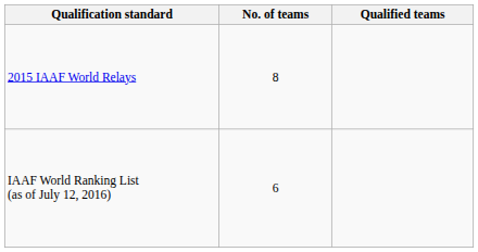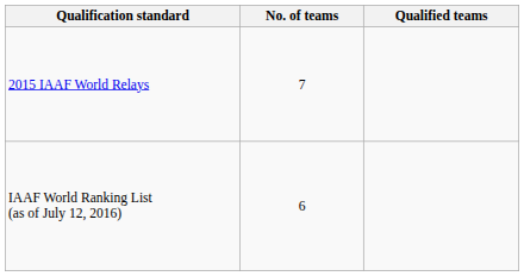2015 IAAF World Relays | No. of teams: 8 -> 7
